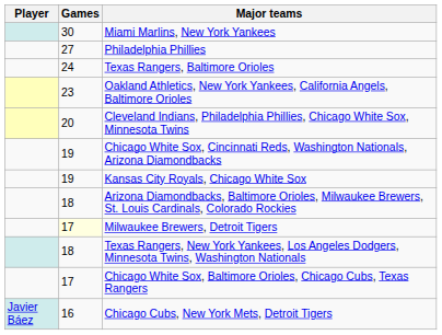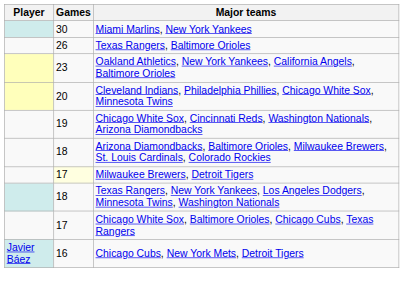- row: 27 | Philadelphia Phillies
Texas Rangers, Baltimore Orioles | Games: 24 -> 26
- row: 19 | Kansas City Royals, Chicago White Sox
